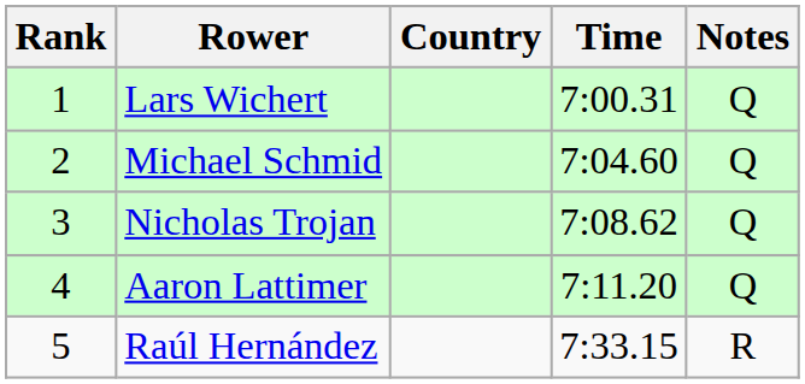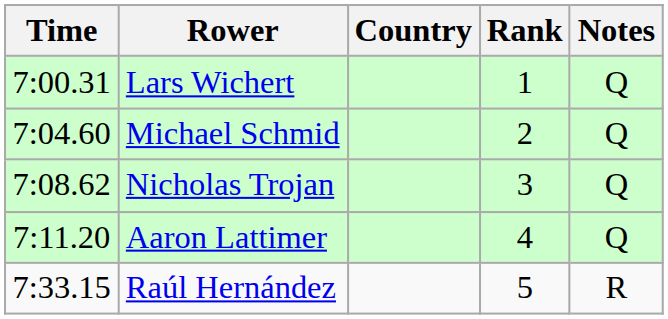columns swapped: Rank <-> Time
